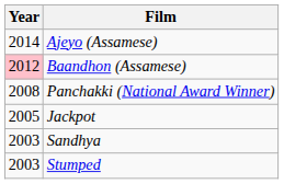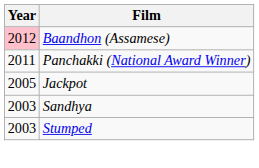- row: 2014 | Ajeyo (Assamese)
Panchakki (National Award Winner) | Year: 2008 -> 2011
